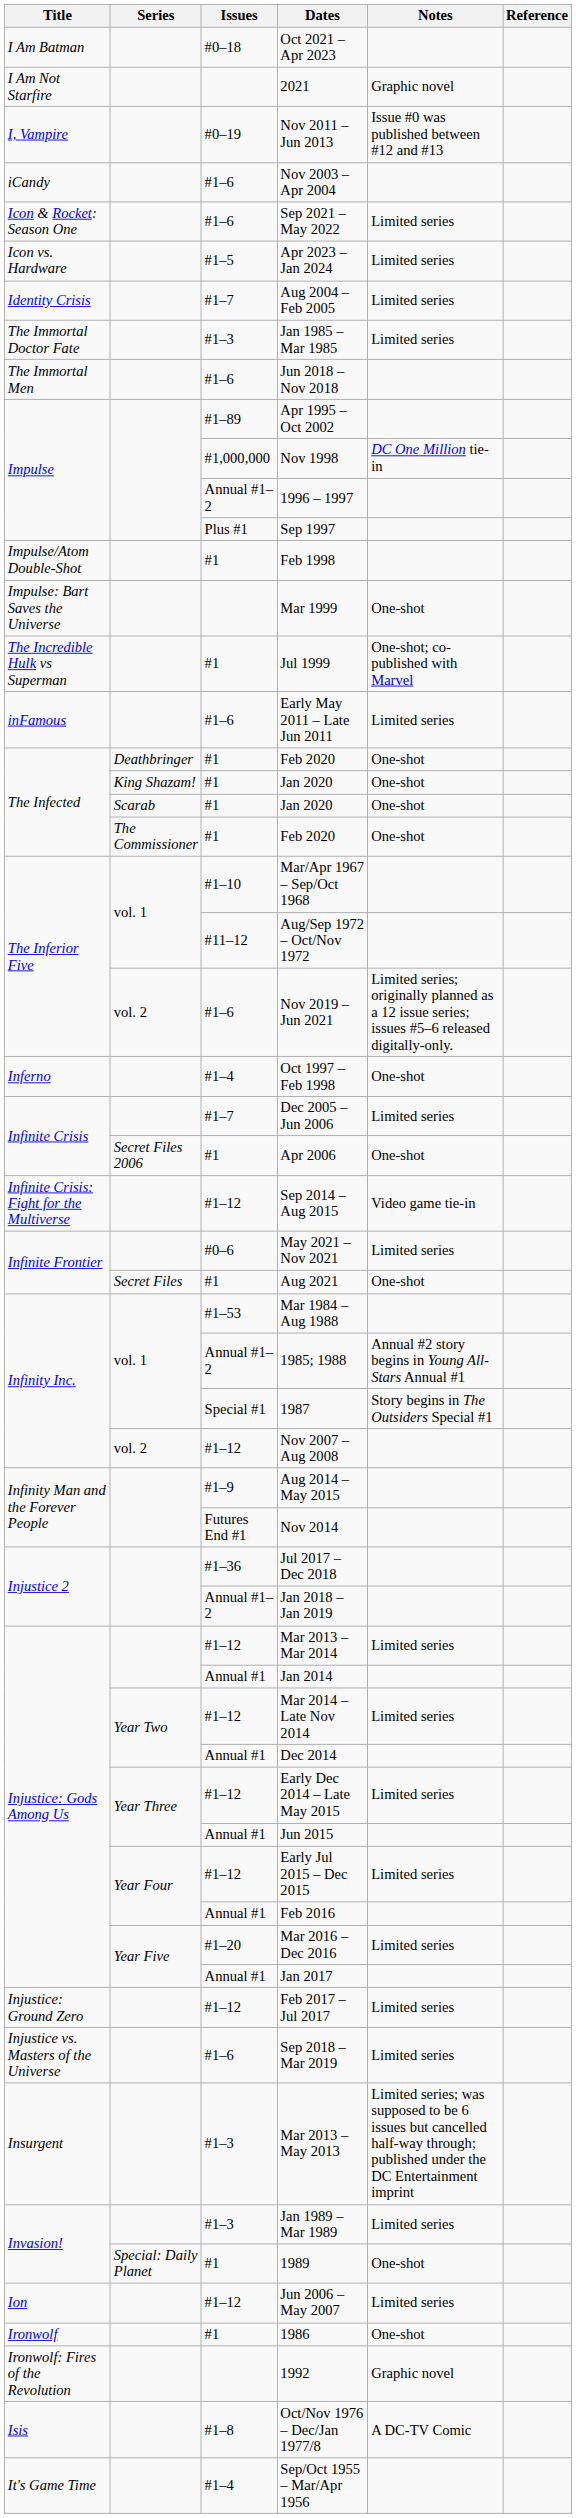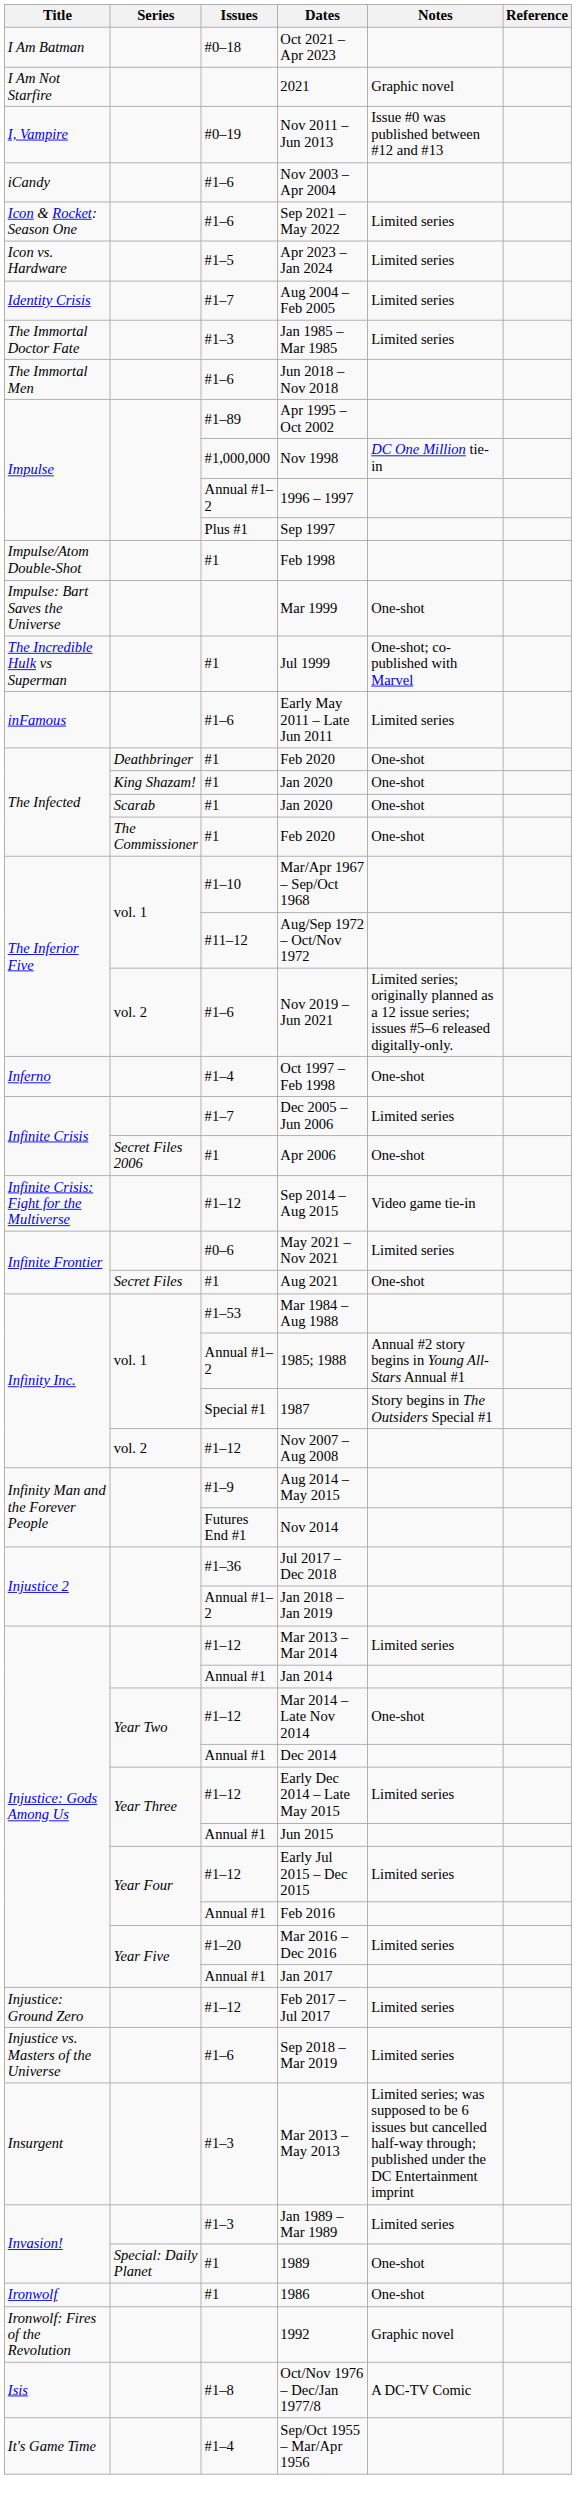Mar 2014 – Late Nov 2014 | Notes: Limited series -> One-shot
- row: Ion | #1–12 | Jun 2006 – May 2007 | Limited series
